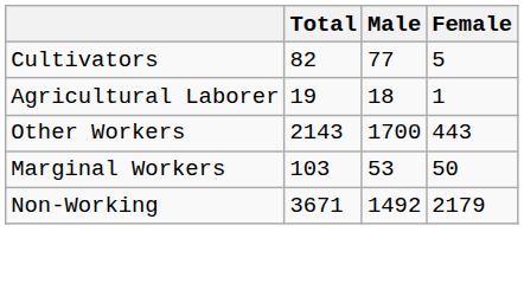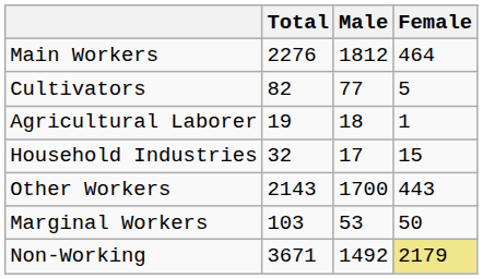+ row: Main Workers | 2276 | 1812 | 464
+ row: Household Industries | 32 | 17 | 15
Non-Working | Female: no background -> khaki background
